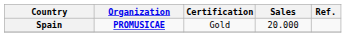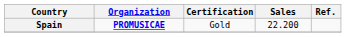Spain | Sales: 20.000 -> 22.200
